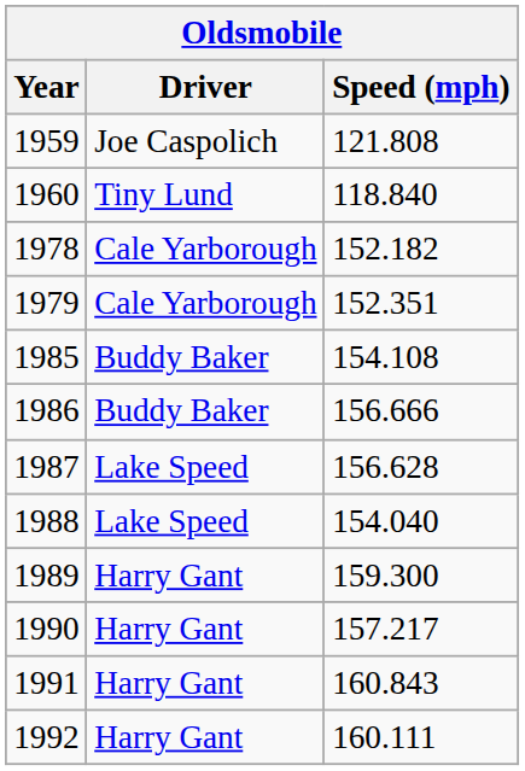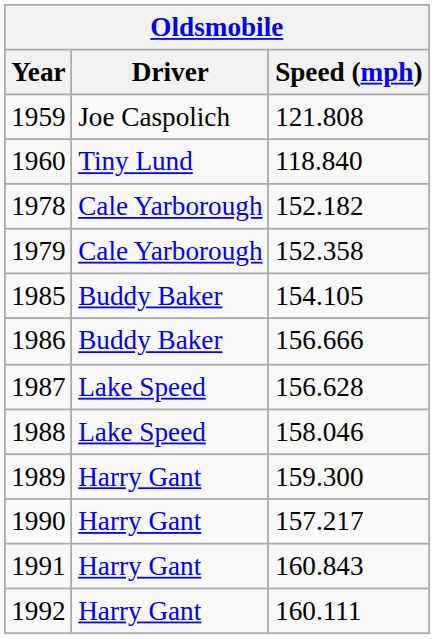1979 | Speed (mph): 152.351 -> 152.358
1985 | Speed (mph): 154.108 -> 154.105
1988 | Speed (mph): 154.040 -> 158.046
